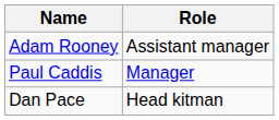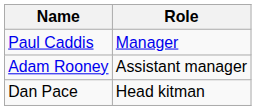rows swapped: Paul Caddis <-> Adam Rooney
